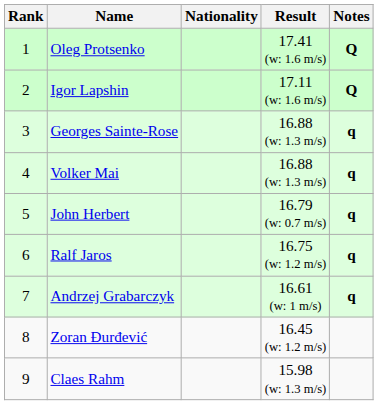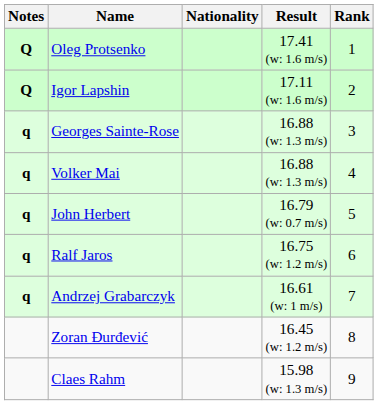columns swapped: Rank <-> Notes
